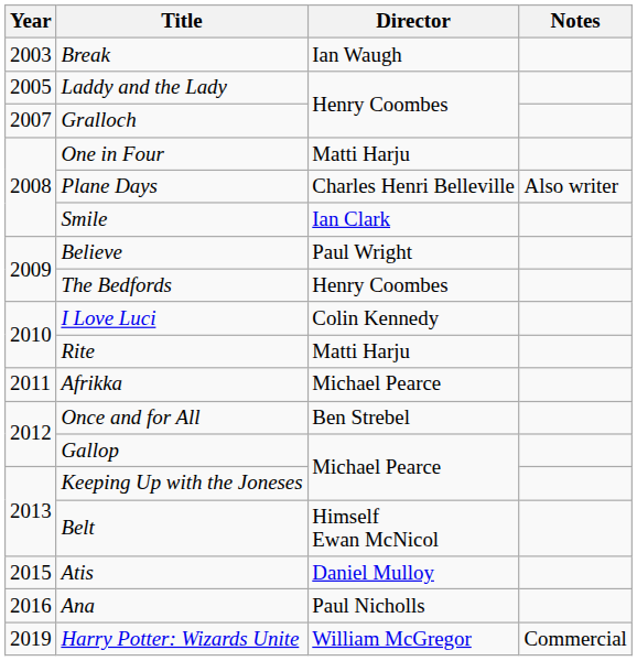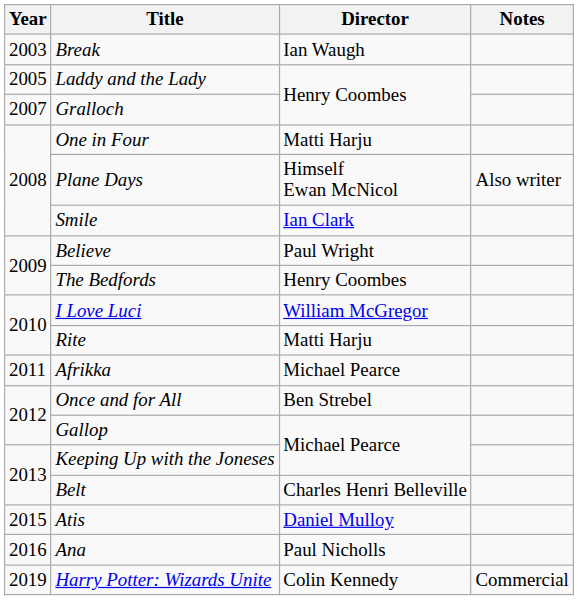Plane Days | Director: Charles Henri Belleville -> Himself Ewan McNicol
I Love Luci | Director: Colin Kennedy -> William McGregor
Belt | Director: Himself Ewan McNicol -> Charles Henri Belleville
Harry Potter: Wizards Unite | Director: William McGregor -> Colin Kennedy
